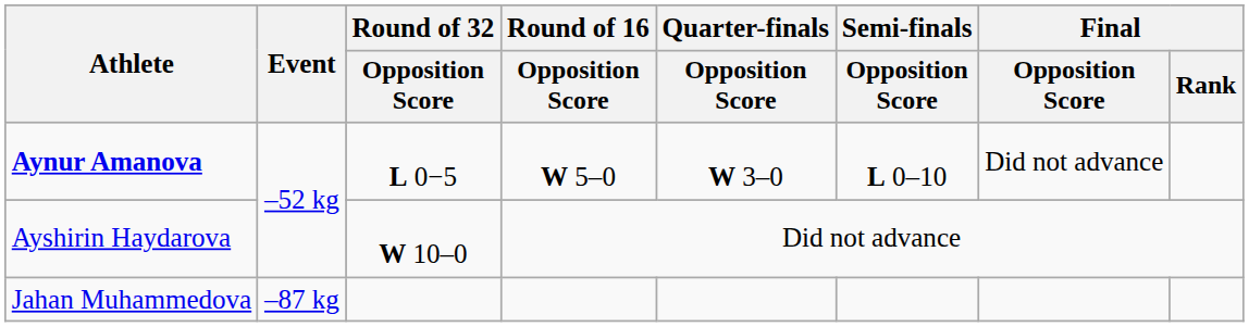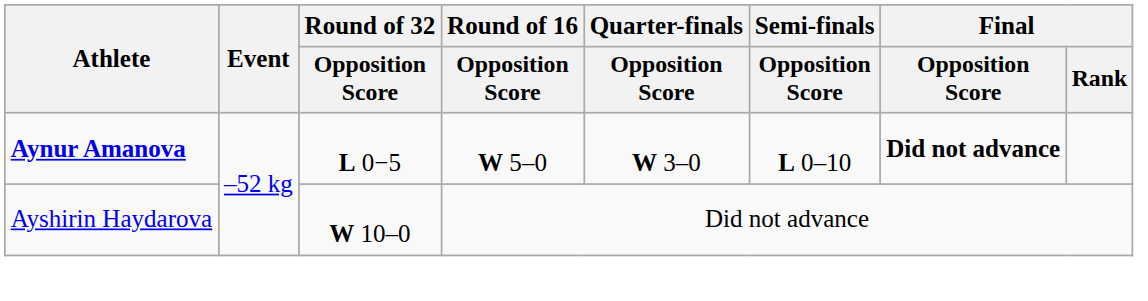Aynur Amanova | Final / Opposition Score: normal -> bold
- row: Jahan Muhammedova | –87 kg
